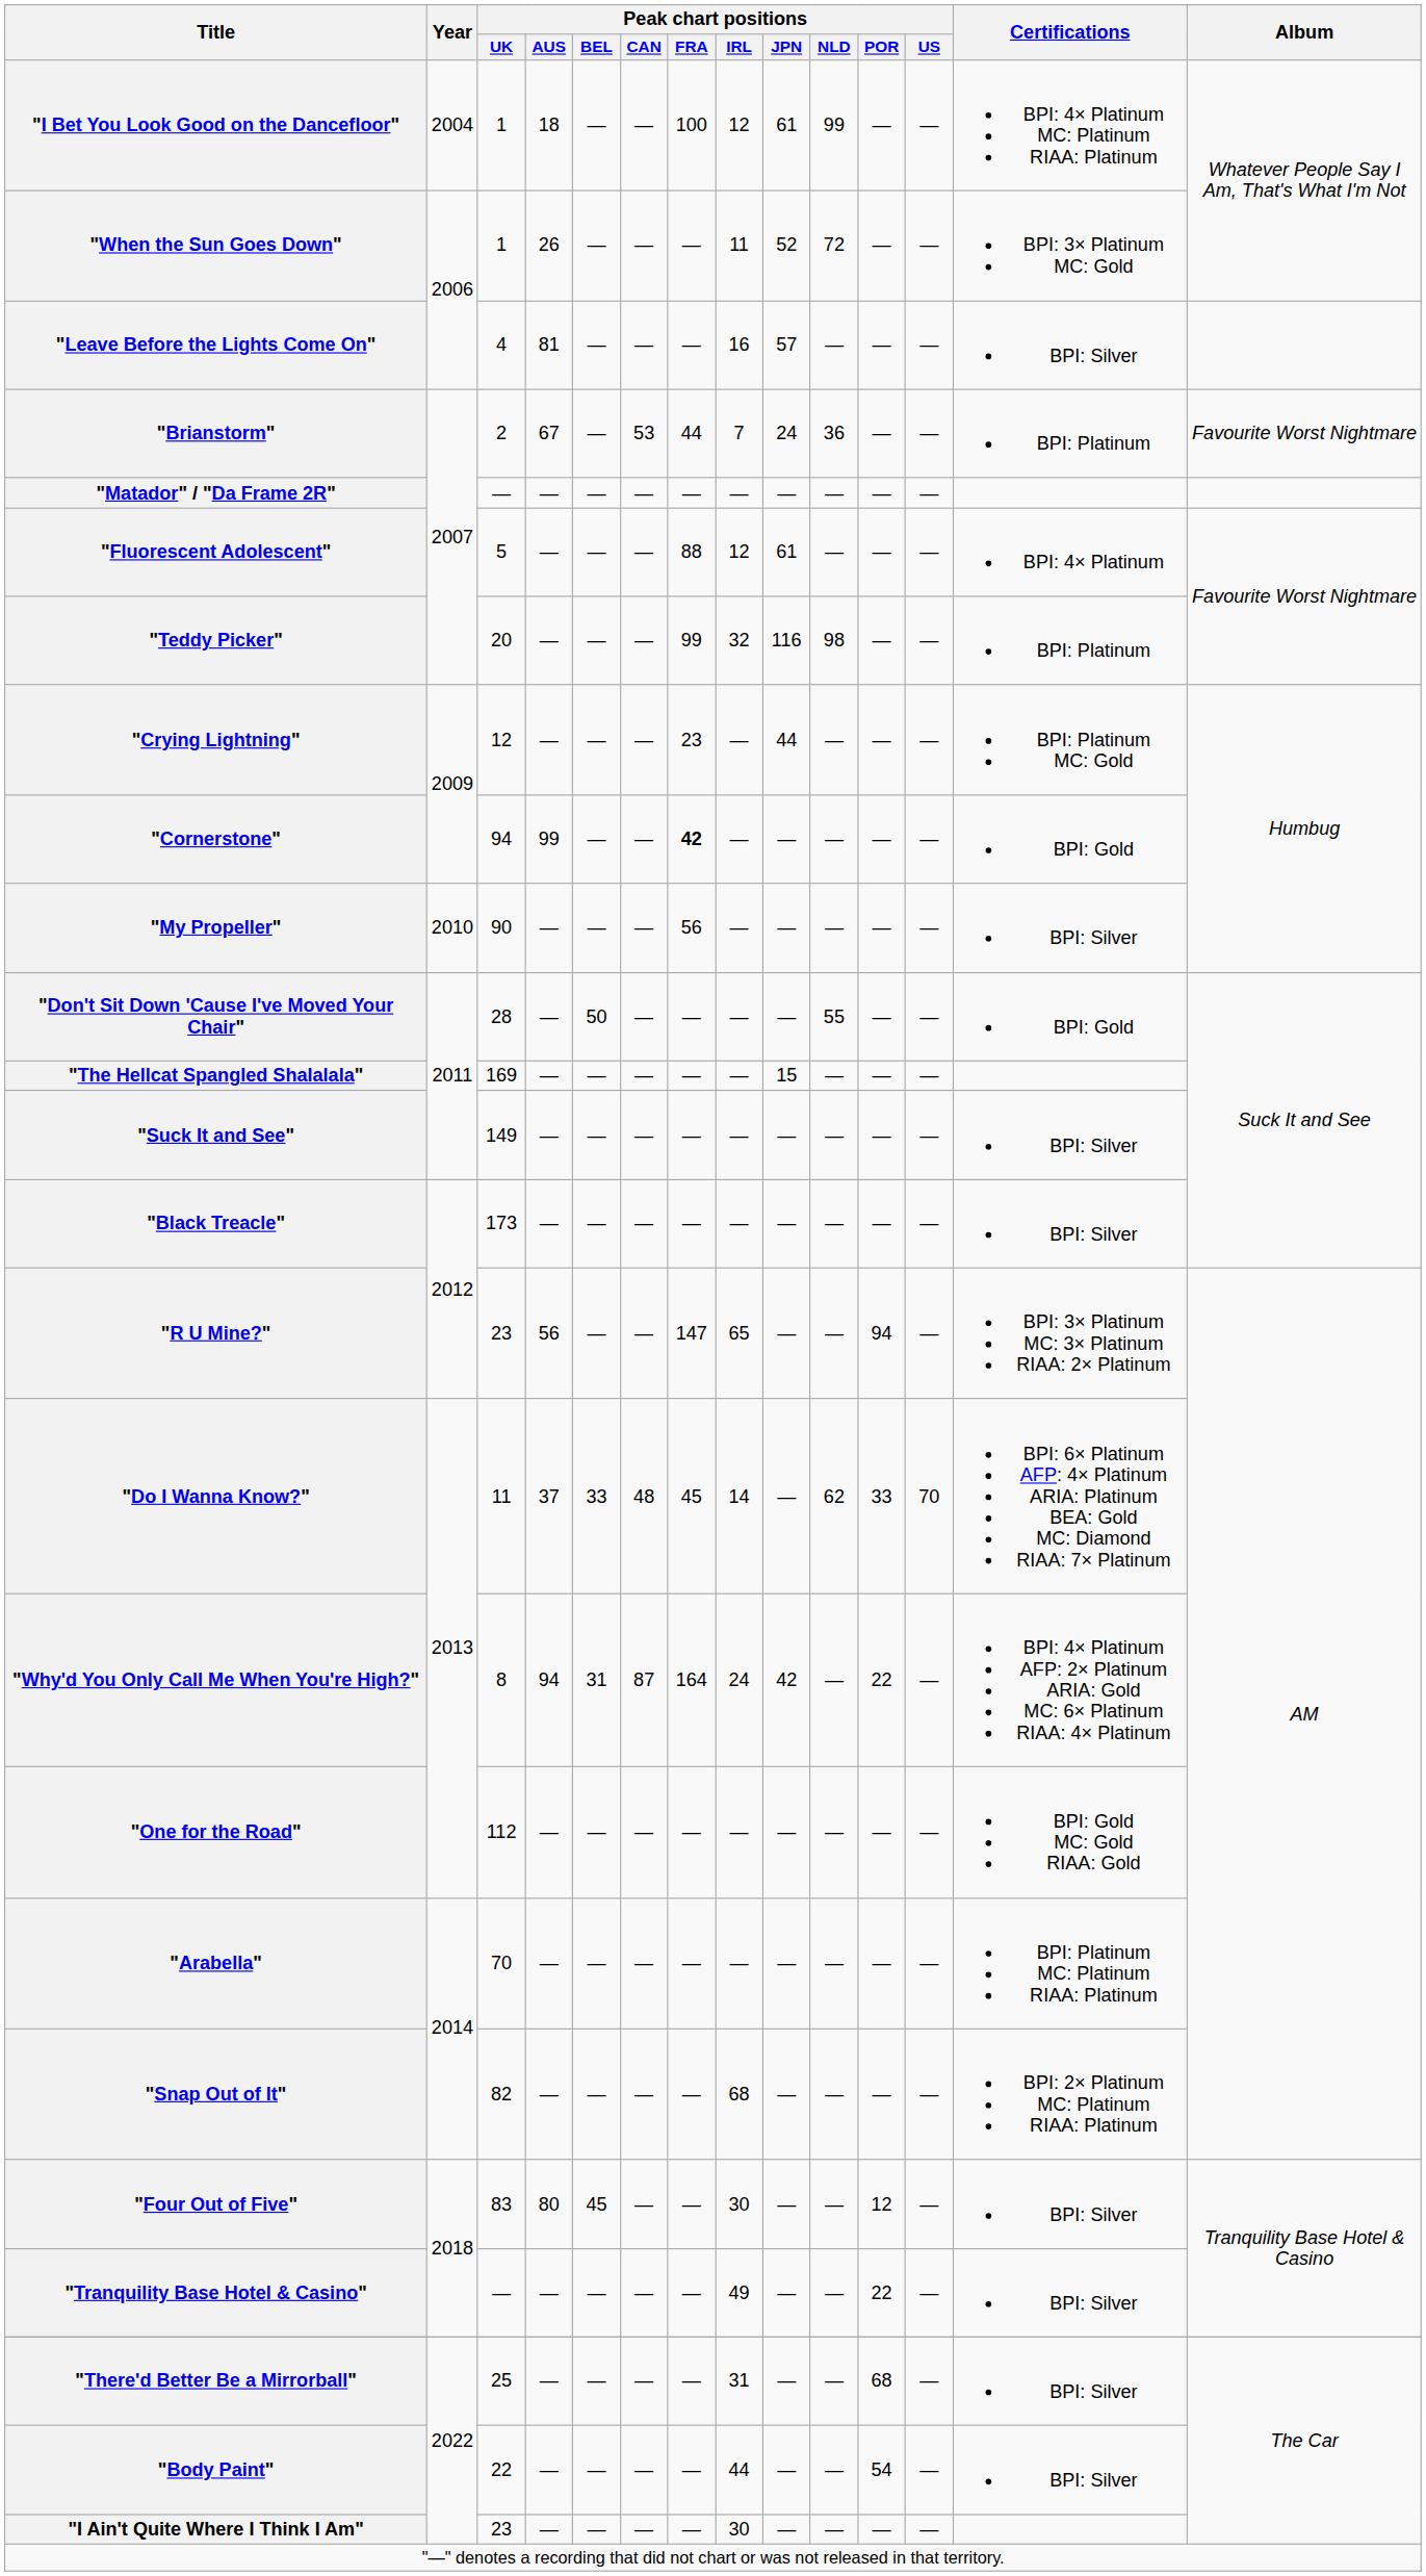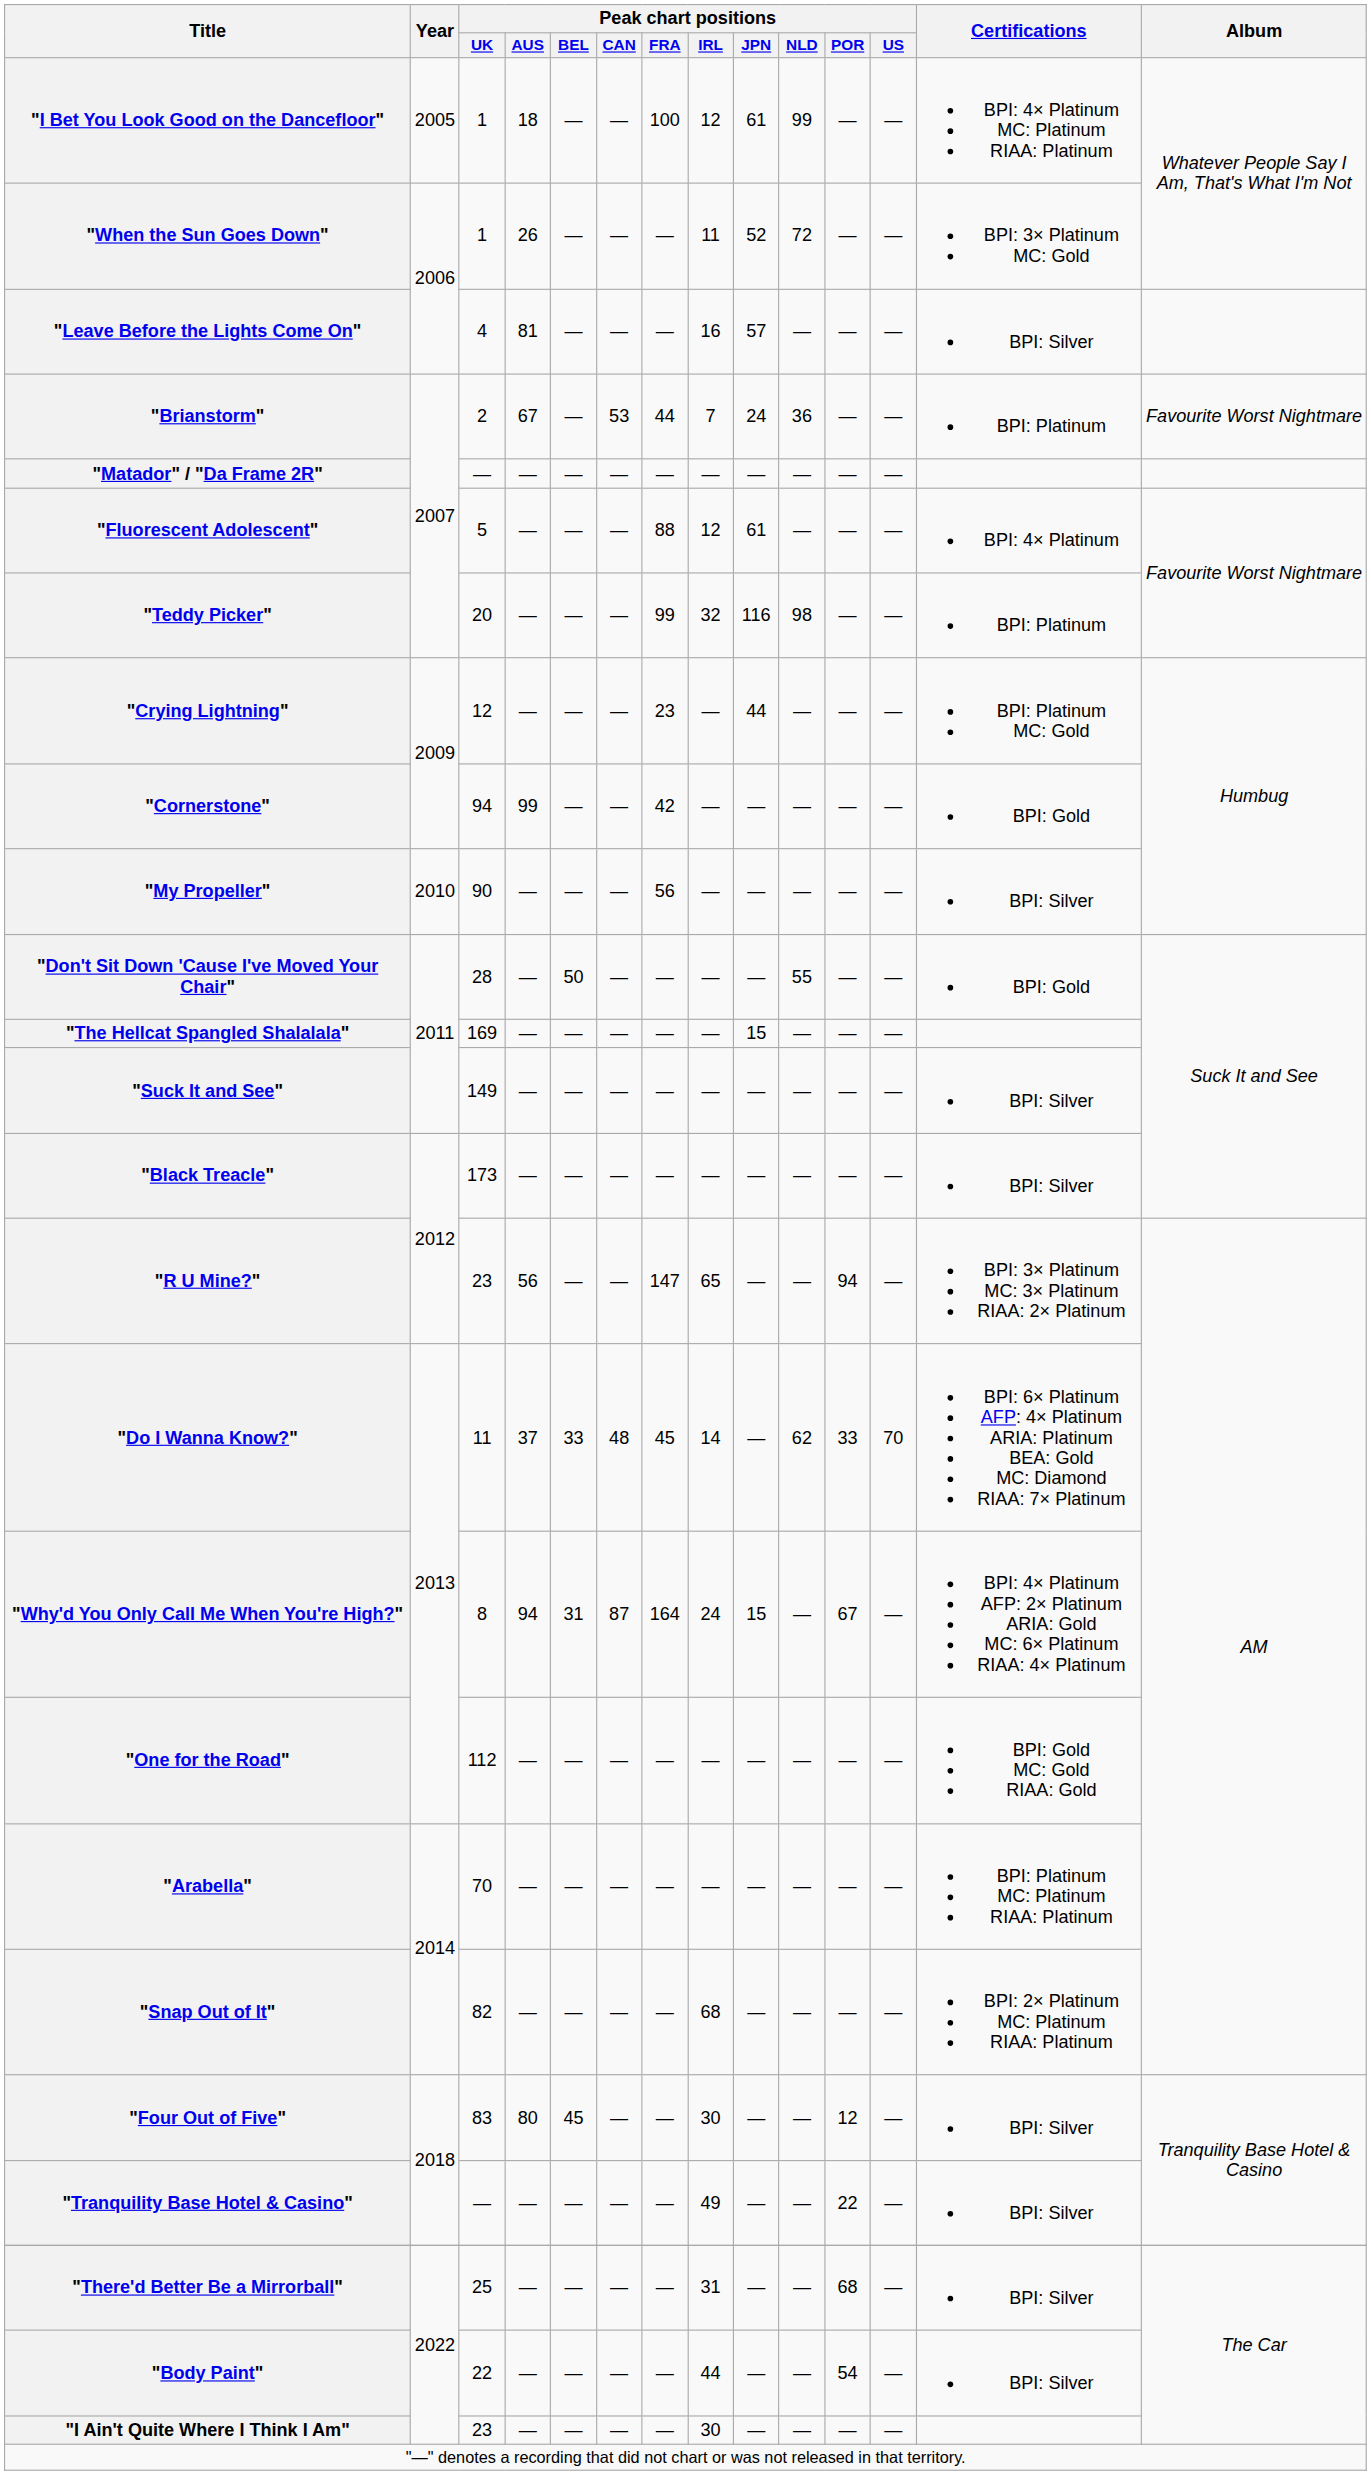"I Bet You Look Good on the Dancefloor" | Year: 2004 -> 2005
"Cornerstone" | Peak chart positions / FRA: bold -> normal
"Why'd You Only Call Me When You're High?" | Peak chart positions / JPN: 42 -> 15
"Why'd You Only Call Me When You're High?" | Peak chart positions / POR: 22 -> 67
